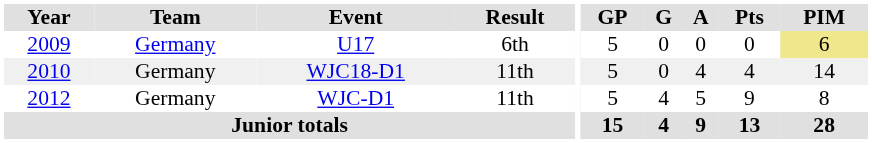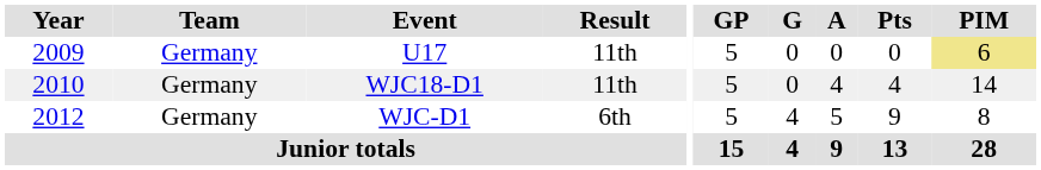U17 | Result: 6th -> 11th
WJC-D1 | Result: 11th -> 6th
